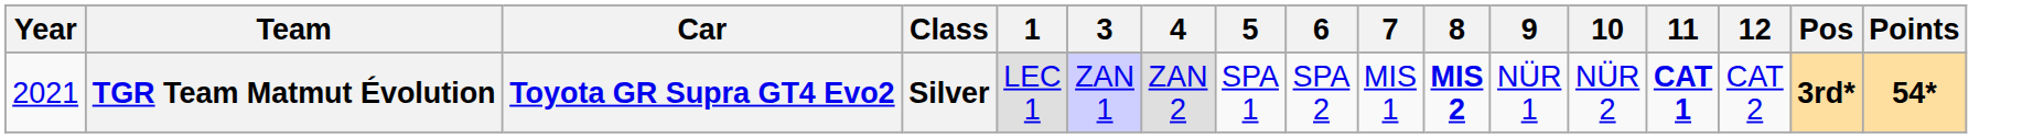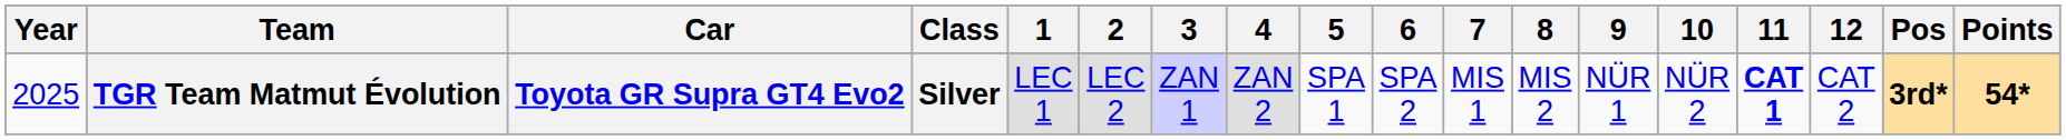+ column: 2 | LEC 2
TGR Team Matmut Évolution | Year: 2021 -> 2025
TGR Team Matmut Évolution | 8: bold -> normal
